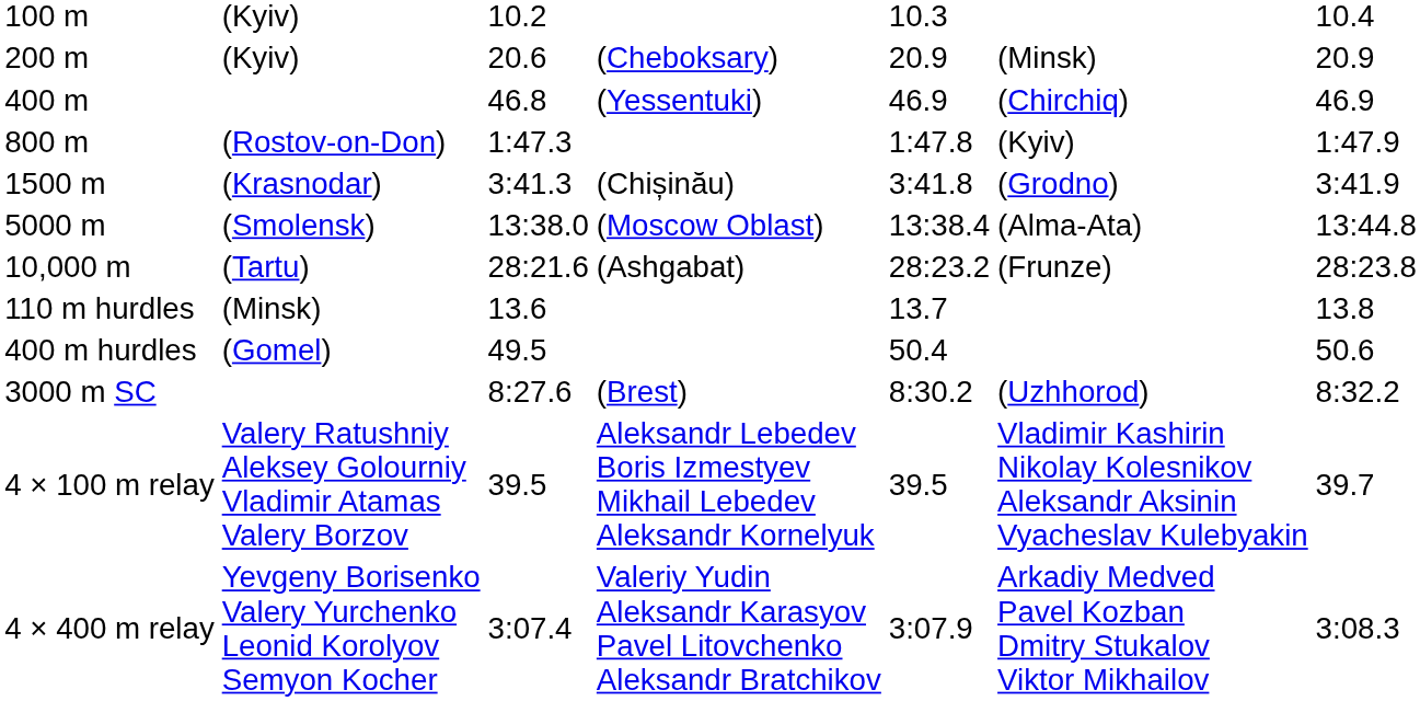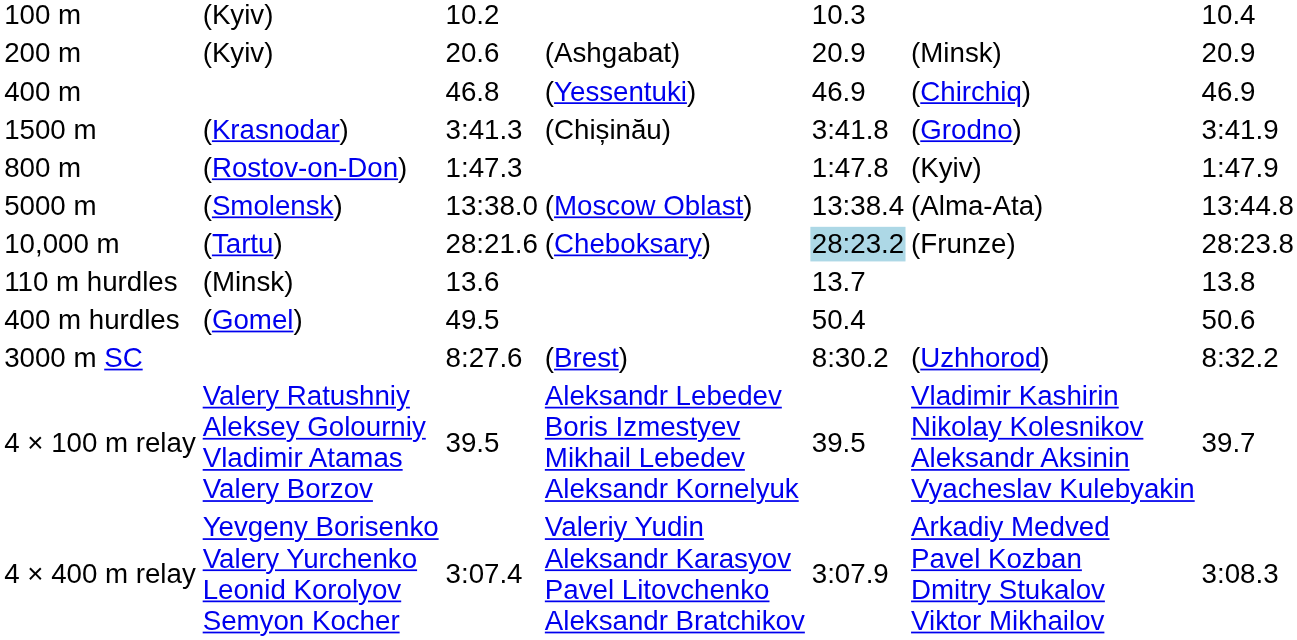200 m / (Kyiv) | column 4: (Cheboksary) -> (Ashgabat)
rows swapped: (Rostov-on-Don) <-> (Krasnodar)
(Tartu) | column 4: (Ashgabat) -> (Cheboksary)
(Tartu) | column 5: no background -> lightblue background
